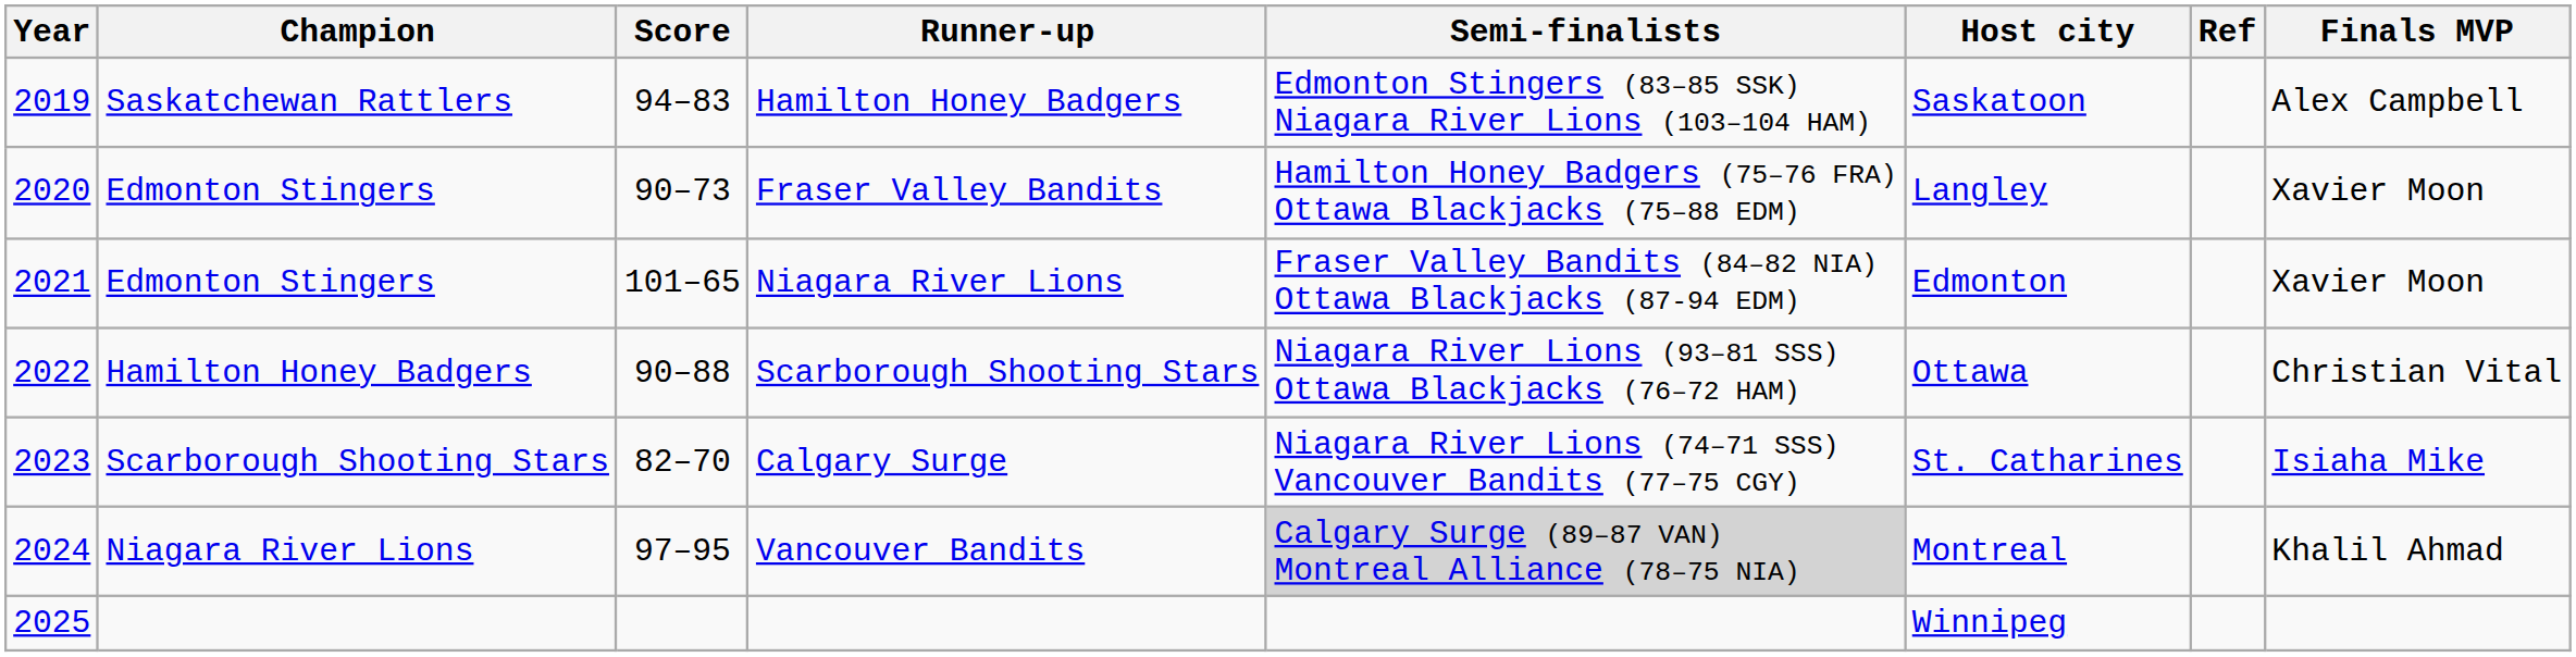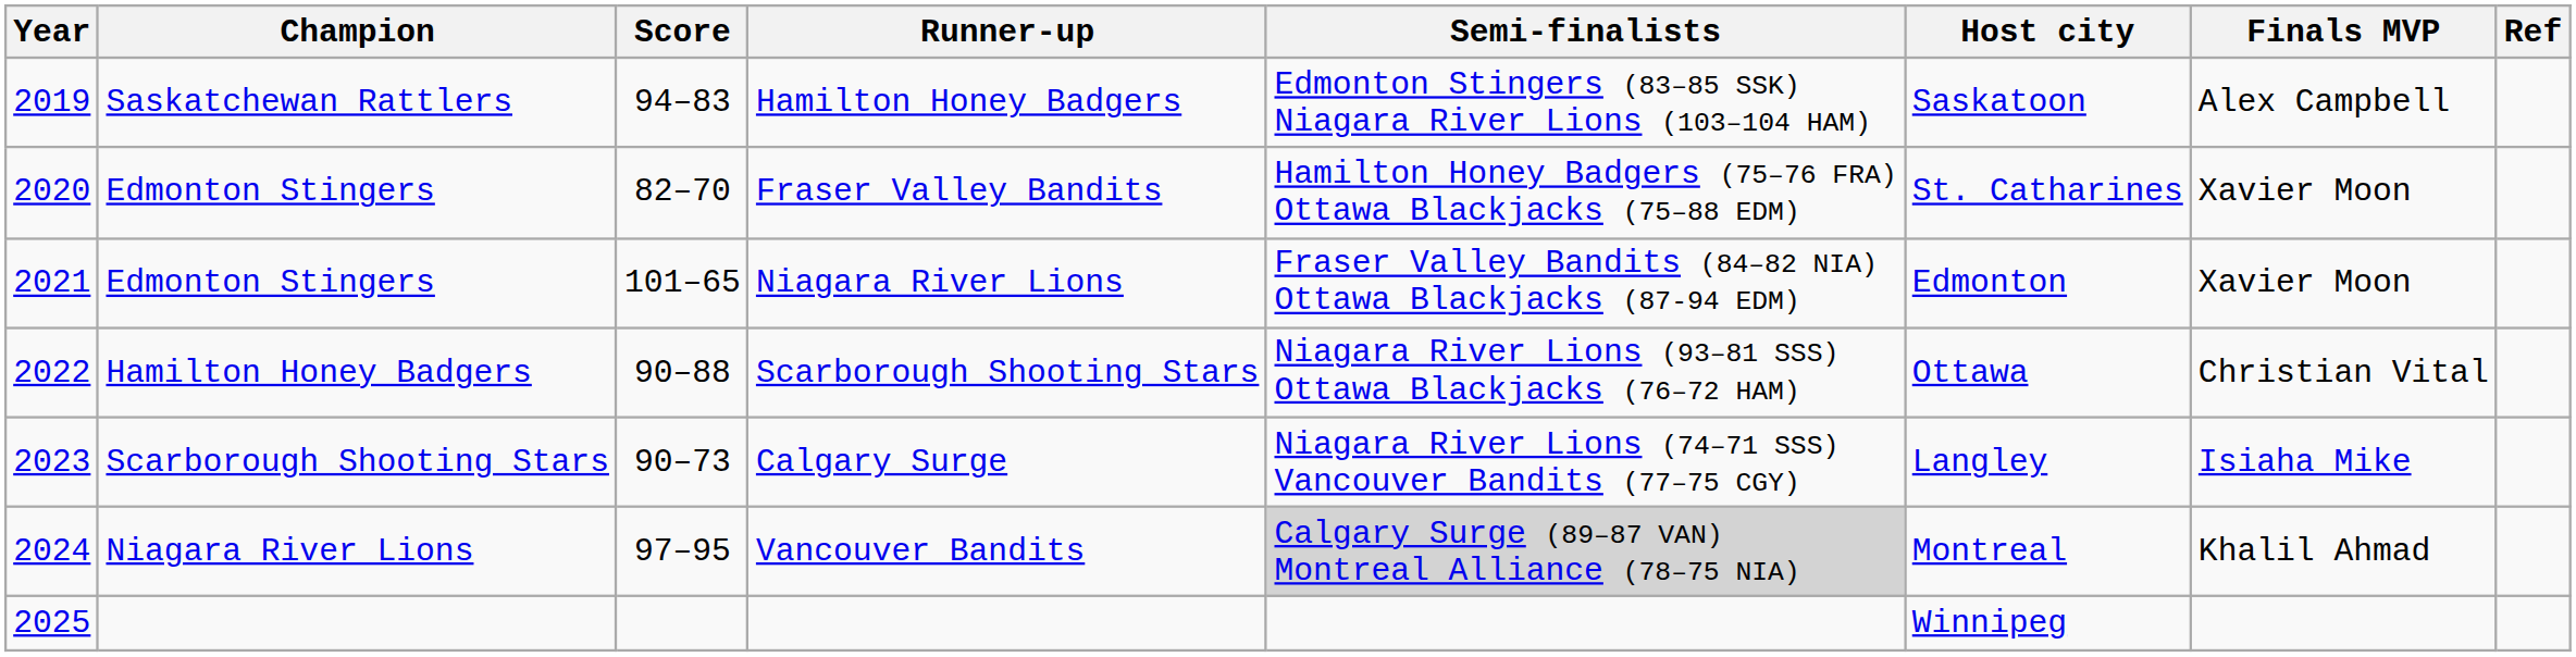columns swapped: Finals MVP <-> Ref
Fraser Valley Bandits | Score: 90–73 -> 82–70
Fraser Valley Bandits | Host city: Langley -> St. Catharines
Calgary Surge | Score: 82–70 -> 90–73
Calgary Surge | Host city: St. Catharines -> Langley
